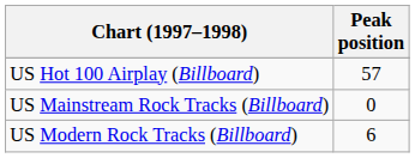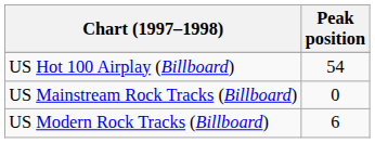US Hot 100 Airplay (Billboard) | Peak position: 57 -> 54
